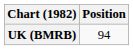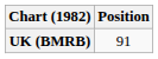UK (BMRB) | Position: 94 -> 91
